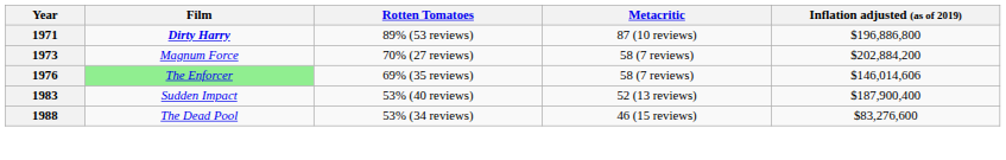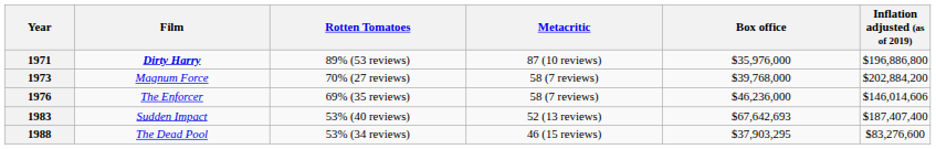+ column: Box office | $35,976,000 | $39,768,000 | $46,236,000 | $67,642,693 | $37,903,295
1976 | Film: lightgreen background -> no background
1983 | Inflation adjusted (as of 2019): $187,900,400 -> $187,407,400
